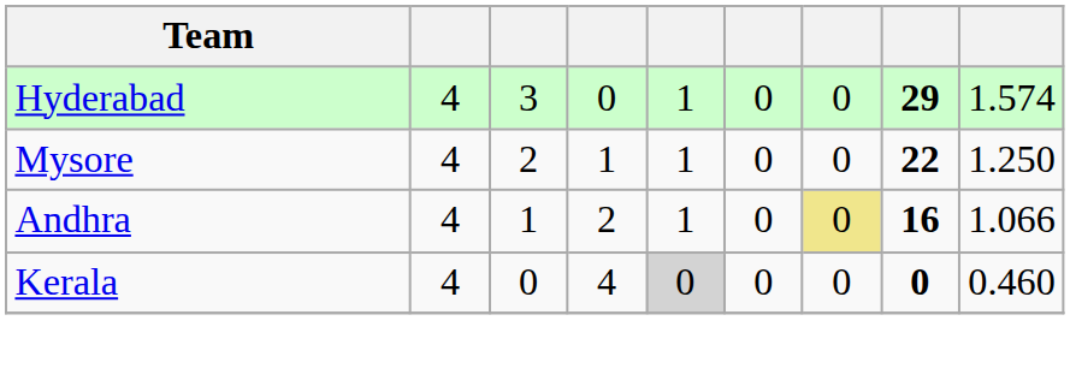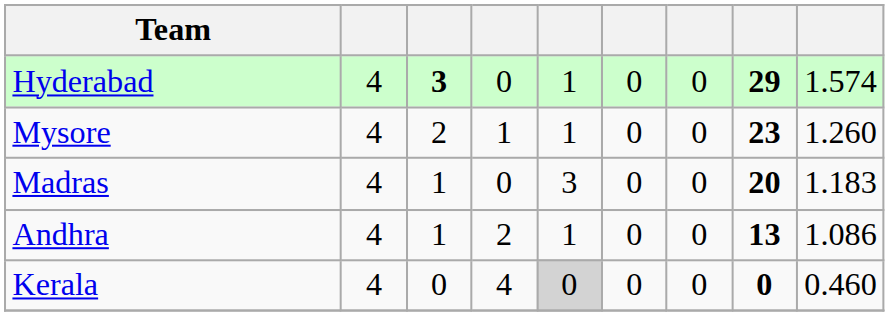Hyderabad | column 3: normal -> bold
Mysore | column 8: 22 -> 23
Mysore | column 9: 1.250 -> 1.260
+ row: Madras | 4 | 1 | 0 | 3 | 0 | 0 | 20 | 1.183
Andhra | column 7: khaki background -> no background
Andhra | column 8: 16 -> 13
Andhra | column 9: 1.066 -> 1.086
